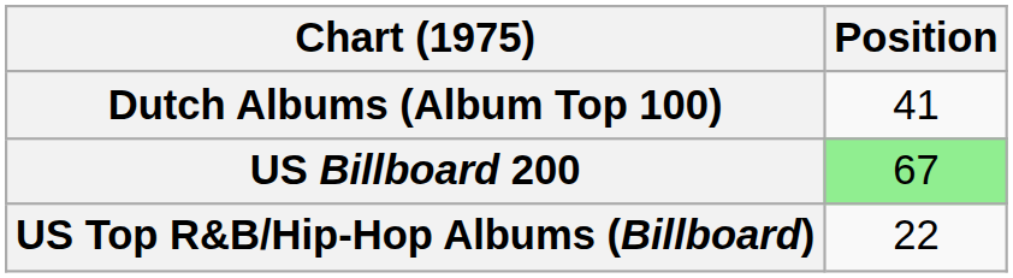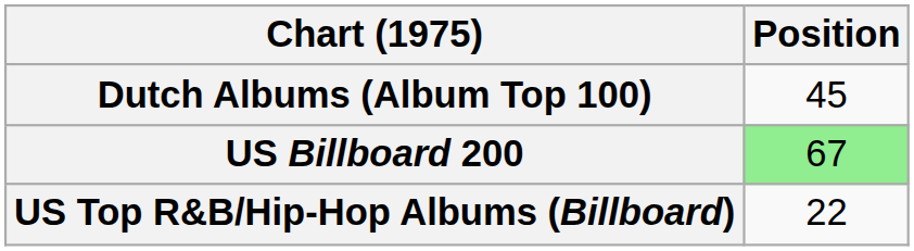Dutch Albums (Album Top 100) | Position: 41 -> 45
